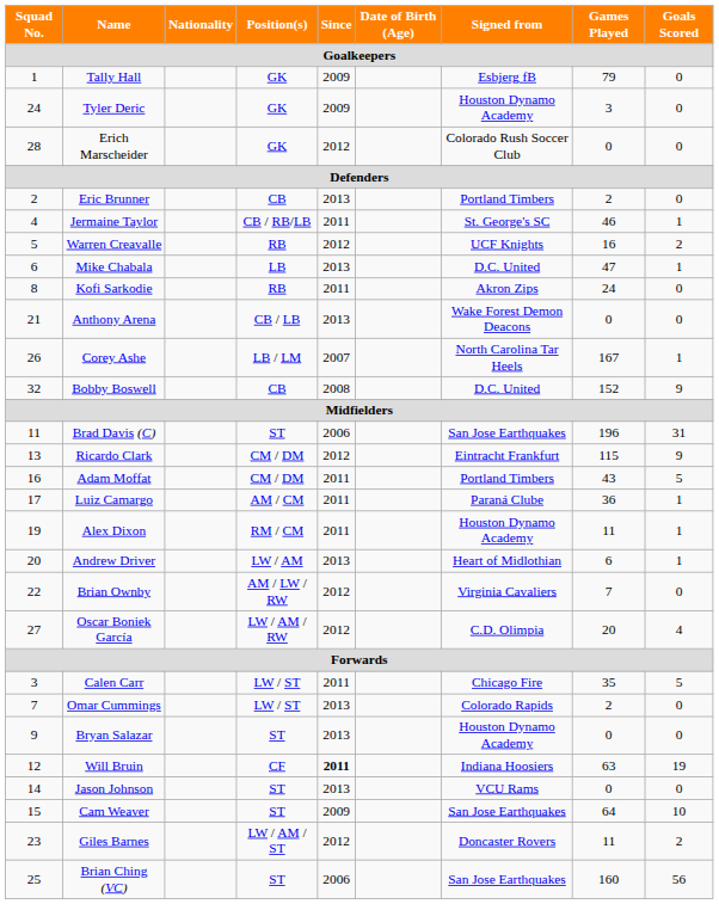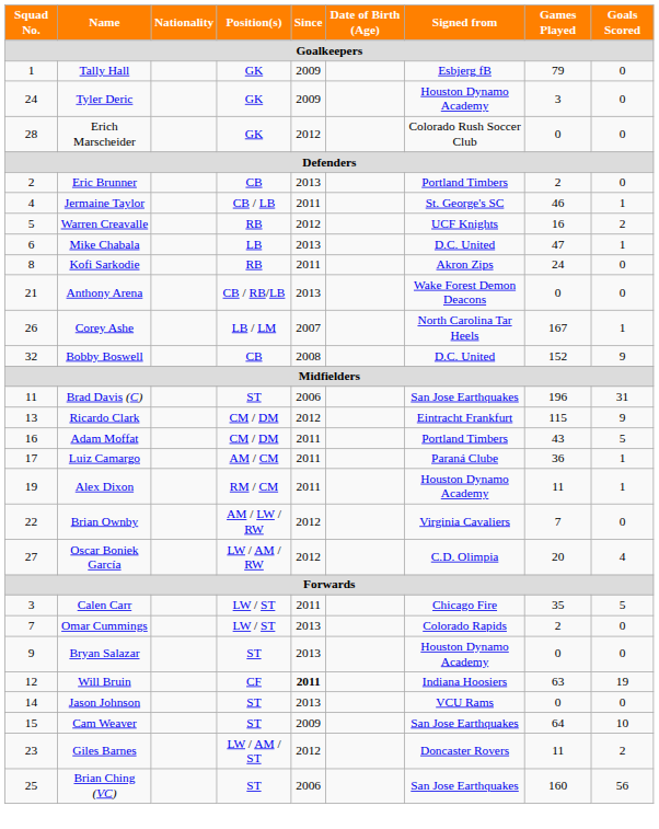Jermaine Taylor | Position(s): CB / RB/LB -> CB / LB
Anthony Arena | Position(s): CB / LB -> CB / RB/LB
- row: 20 | Andrew Driver | LW / AM | 2013 | Heart of Midlothian | 6 | 1
